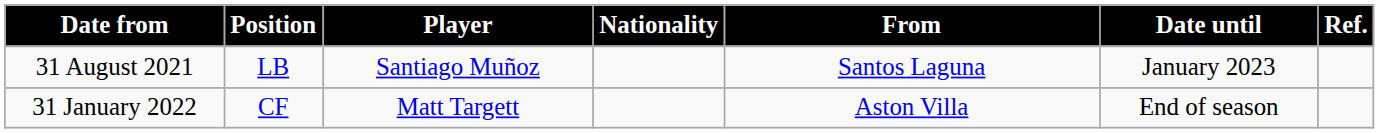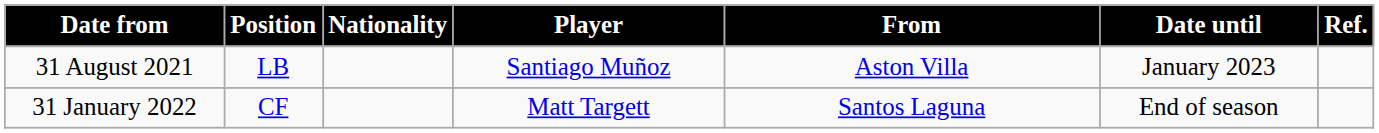columns swapped: Nationality <-> Player
31 August 2021 | From: Santos Laguna -> Aston Villa
31 January 2022 | From: Aston Villa -> Santos Laguna
